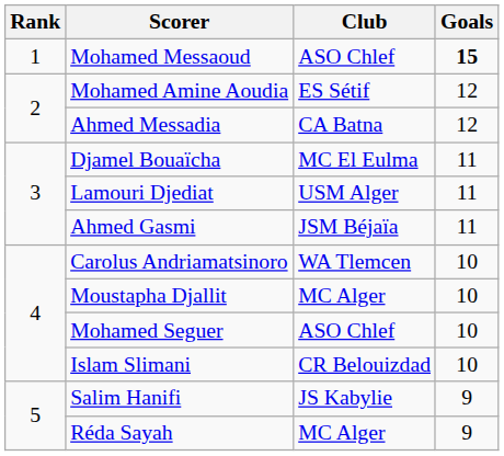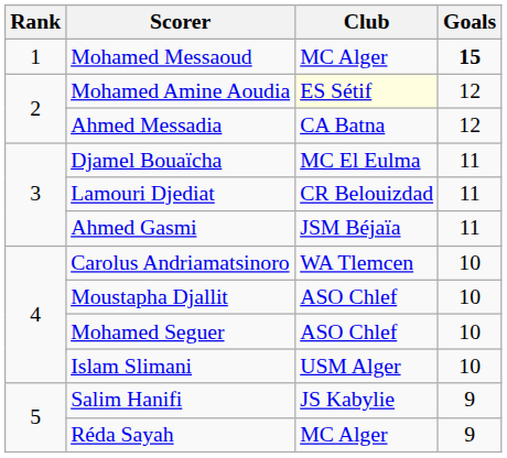Mohamed Messaoud | Club: ASO Chlef -> MC Alger
Mohamed Amine Aoudia | Club: no background -> lightyellow background
Lamouri Djediat | Club: USM Alger -> CR Belouizdad
Moustapha Djallit | Club: MC Alger -> ASO Chlef
Islam Slimani | Club: CR Belouizdad -> USM Alger
